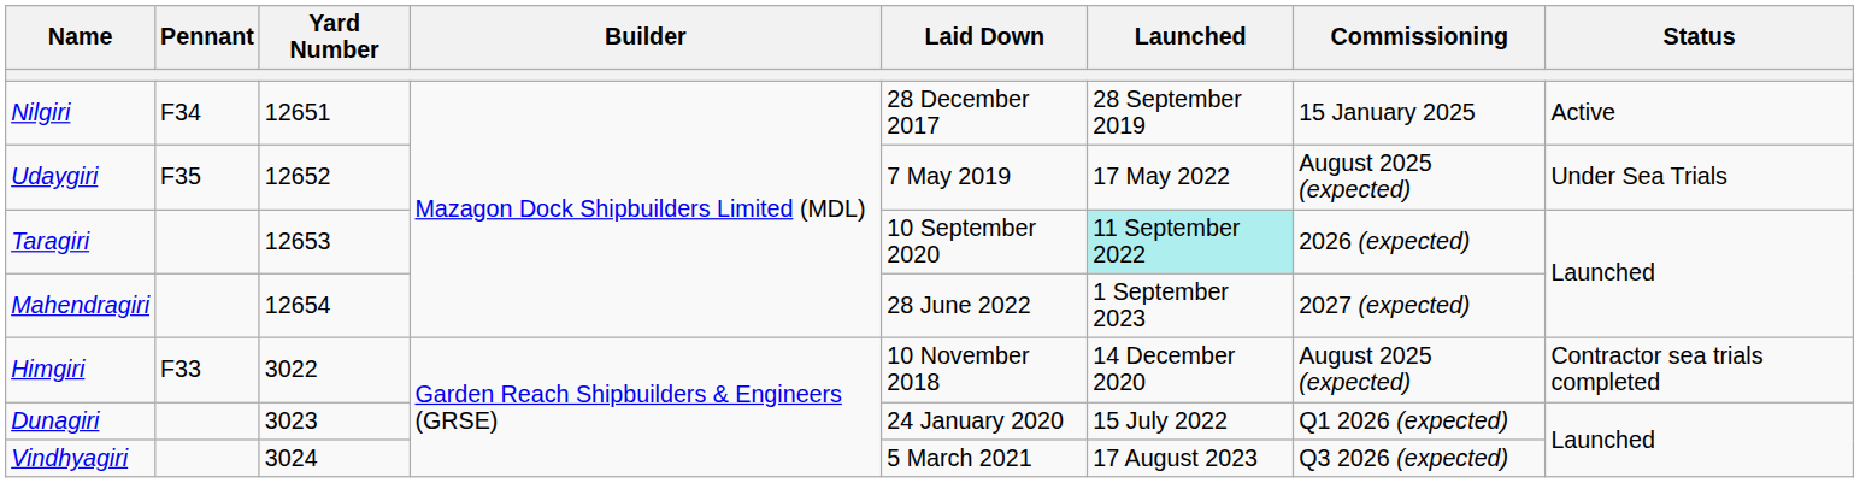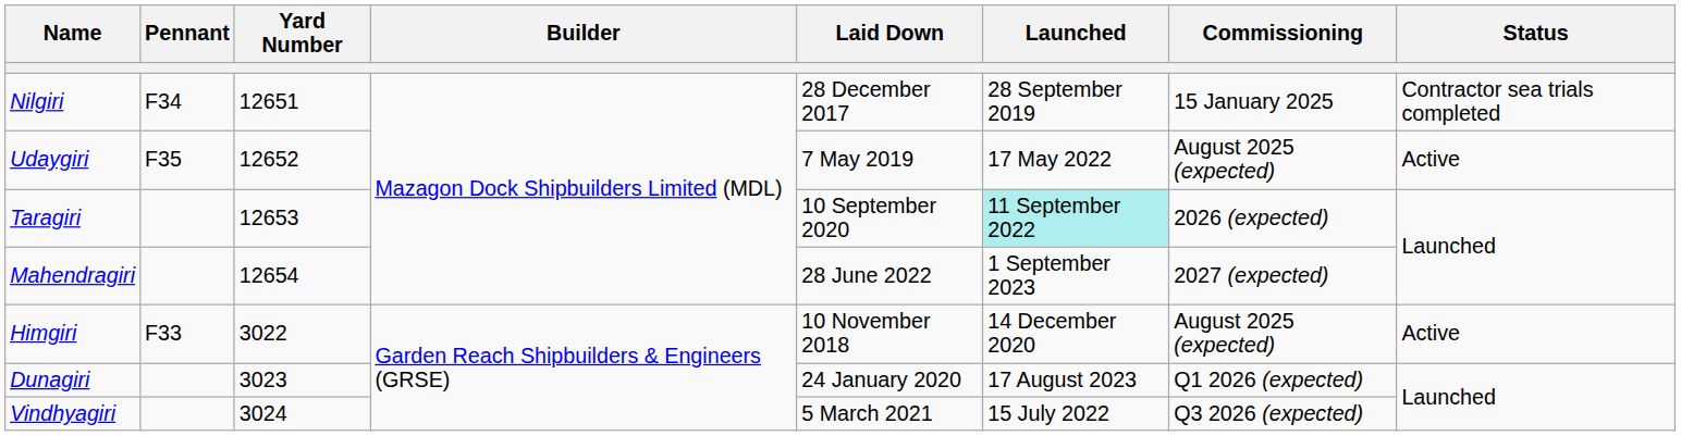Nilgiri | Status: Active -> Contractor sea trials completed
Udaygiri | Status: Under Sea Trials -> Active
Himgiri | Status: Contractor sea trials completed -> Active
Dunagiri | Launched: 15 July 2022 -> 17 August 2023
Vindhyagiri | Launched: 17 August 2023 -> 15 July 2022
